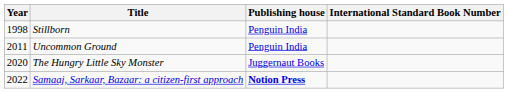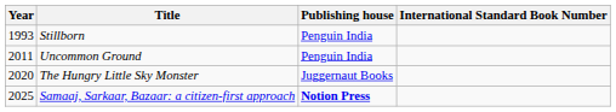Stillborn | Year: 1998 -> 1993
Samaaj, Sarkaar, Bazaar: a citizen-first approach | Year: 2022 -> 2025
